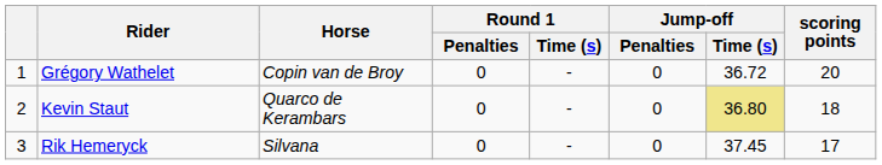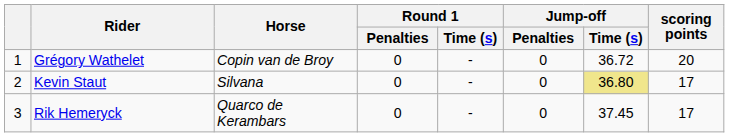Kevin Staut | Horse: Quarco de Kerambars -> Silvana
Kevin Staut | scoring points: 18 -> 17
Rik Hemeryck | Horse: Silvana -> Quarco de Kerambars
